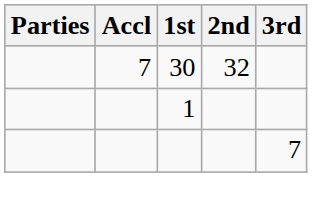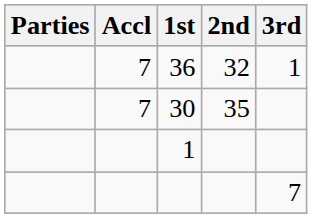+ row: 7 | 36 | 32 | 1
30 | 2nd: 32 -> 35
